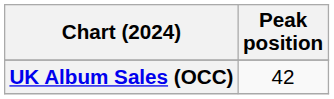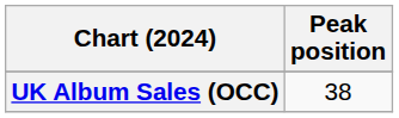UK Album Sales (OCC) | Peak position: 42 -> 38
